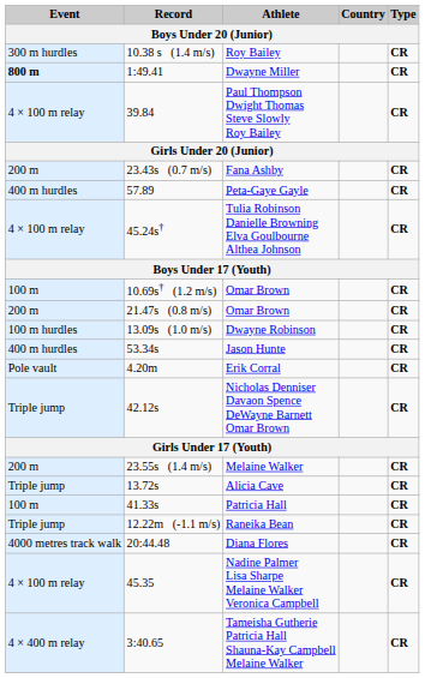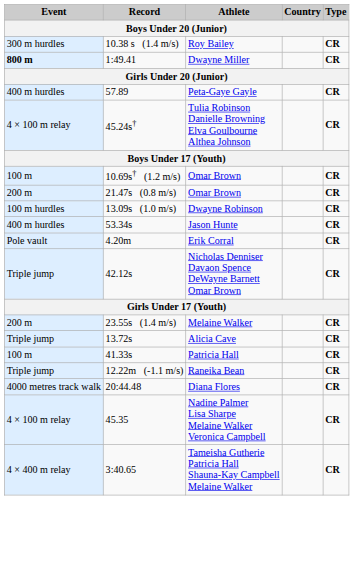- row: 4 × 100 m relay | 39.84 | Paul Thompson Dwight Thomas Steve Slowly Roy Bailey | CR
- row: 200 m | 23.43s (0.7 m/s) | Fana Ashby | CR
